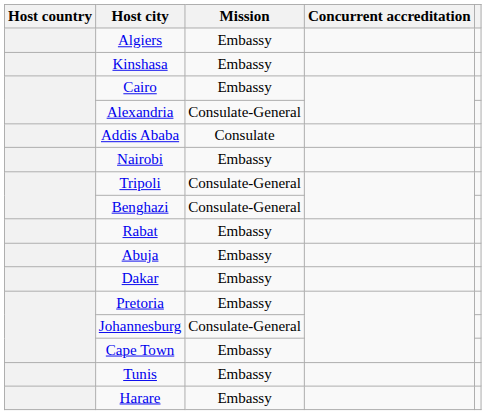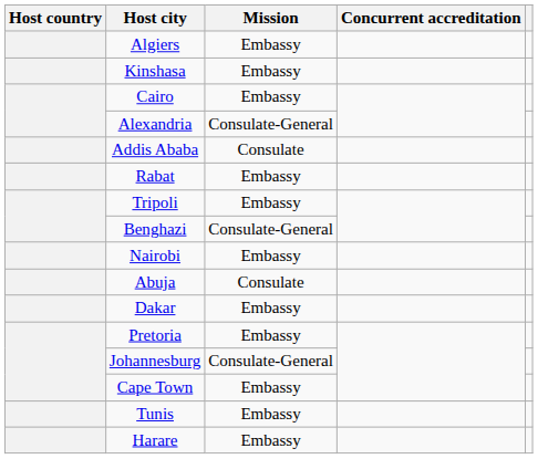rows swapped: Nairobi <-> Rabat
Tripoli | Mission: Consulate-General -> Embassy
Abuja | Mission: Embassy -> Consulate
